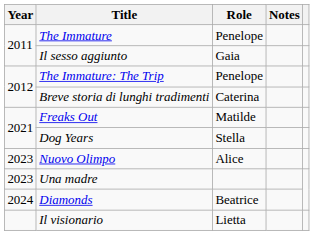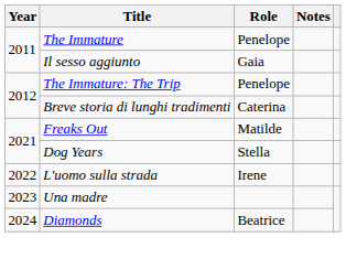+ row: 2022 | L'uomo sulla strada | Irene
- row: 2023 | Nuovo Olimpo | Alice
- row: Il visionario | Lietta
